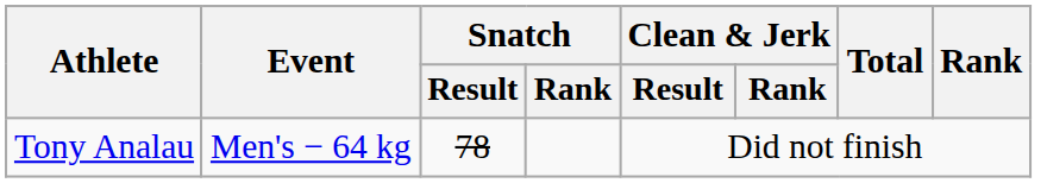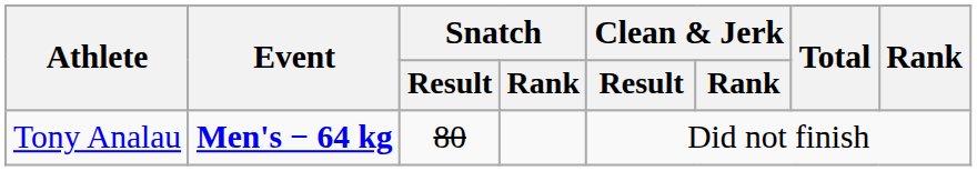Tony Analau | Event: normal -> bold
Tony Analau | Snatch / Result: 78 -> 80
